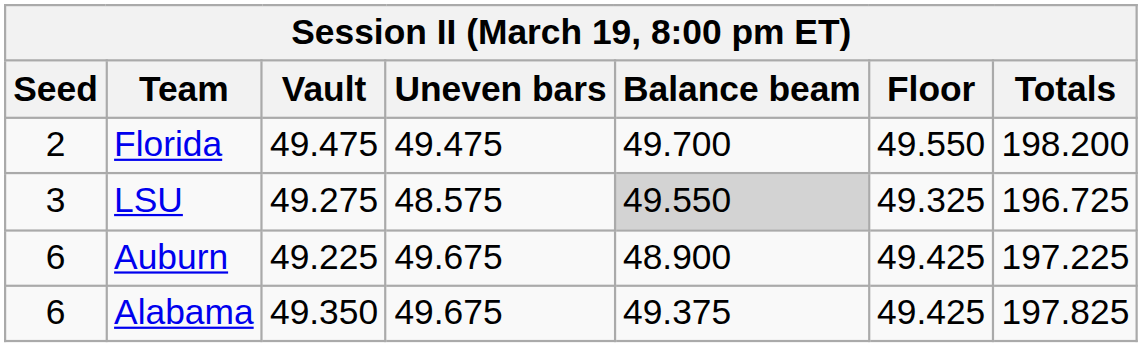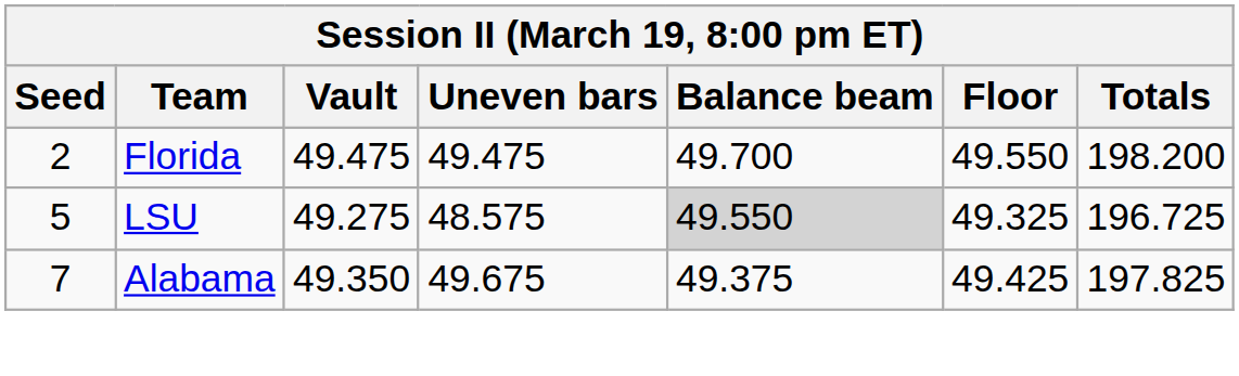LSU | Seed: 3 -> 5
- row: 6 | Auburn | 49.225 | 49.675 | 48.900 | 49.425 | 197.225
Alabama | Seed: 6 -> 7
